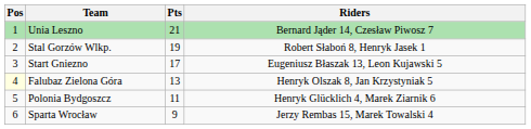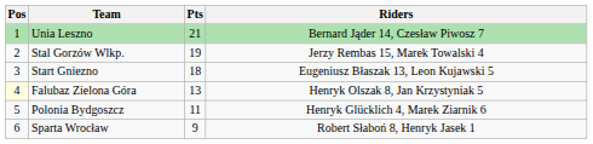Stal Gorzów Wlkp. | Riders: Robert Słaboń 8, Henryk Jasek 1 -> Jerzy Rembas 15, Marek Towalski 4
Start Gniezno | Pts: 17 -> 18
Sparta Wrocław | Riders: Jerzy Rembas 15, Marek Towalski 4 -> Robert Słaboń 8, Henryk Jasek 1
